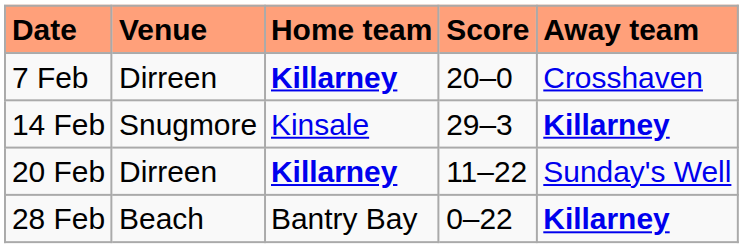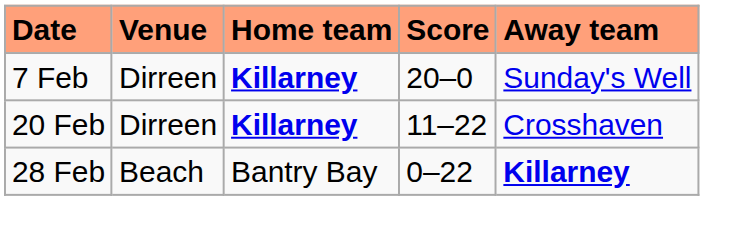7 Feb | Away team: Crosshaven -> Sunday's Well
- row: 14 Feb | Snugmore | Kinsale | 29–3 | Killarney
20 Feb | Away team: Sunday's Well -> Crosshaven
